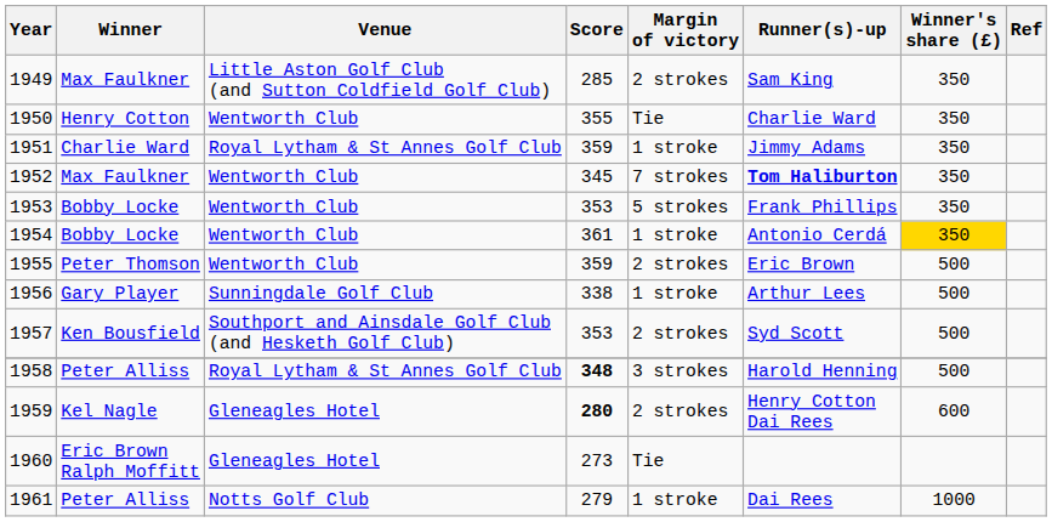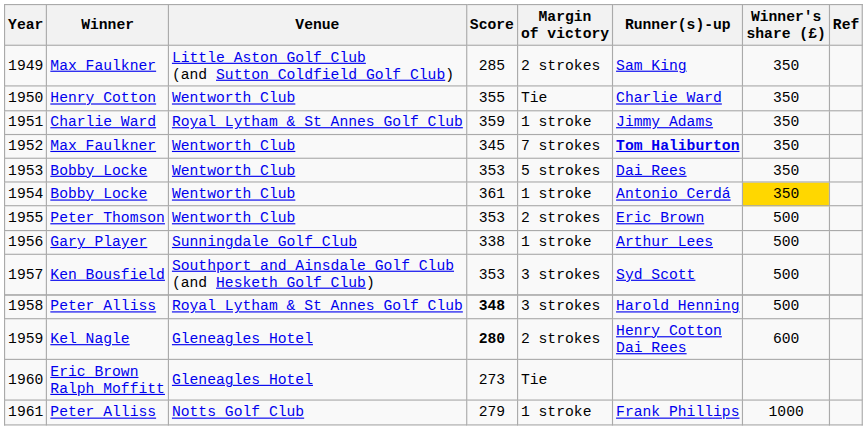1953 | Runner(s)-up: Frank Phillips -> Dai Rees
1955 | Score: 359 -> 353
1957 | Margin of victory: 2 strokes -> 3 strokes
1961 | Runner(s)-up: Dai Rees -> Frank Phillips
